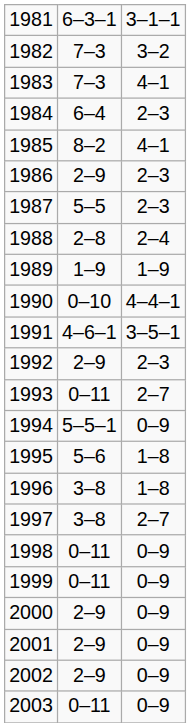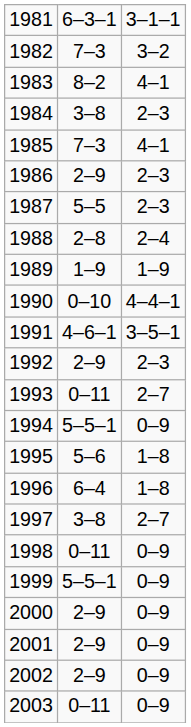1983 | column 2: 7–3 -> 8–2
1984 | column 2: 6–4 -> 3–8
1985 | column 2: 8–2 -> 7–3
1996 | column 2: 3–8 -> 6–4
1999 | column 2: 0–11 -> 5–5–1
